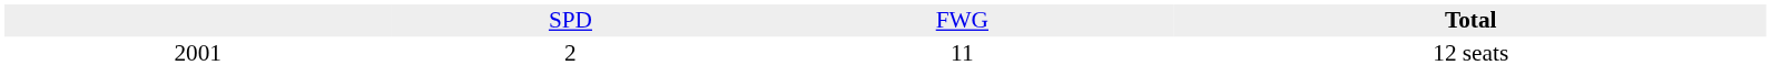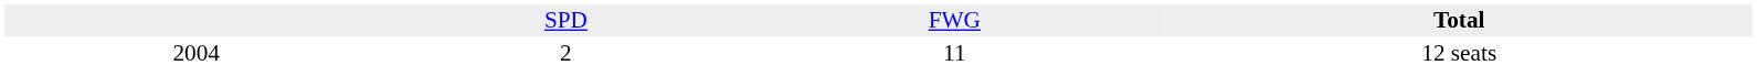12 seats | column 1: 2001 -> 2004
